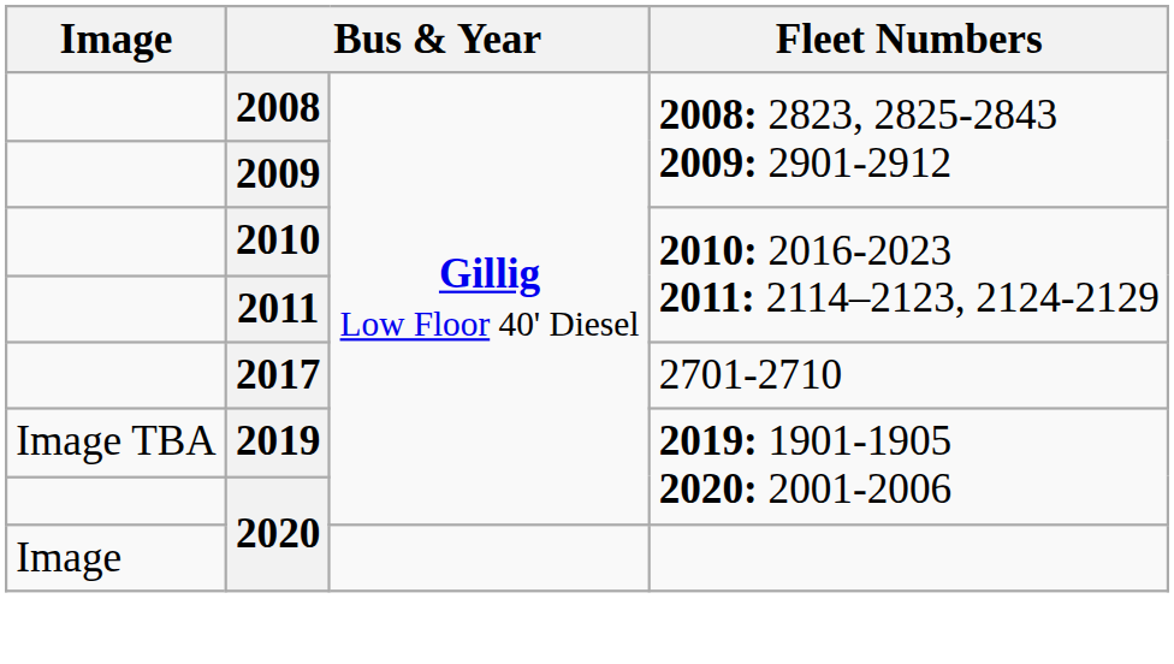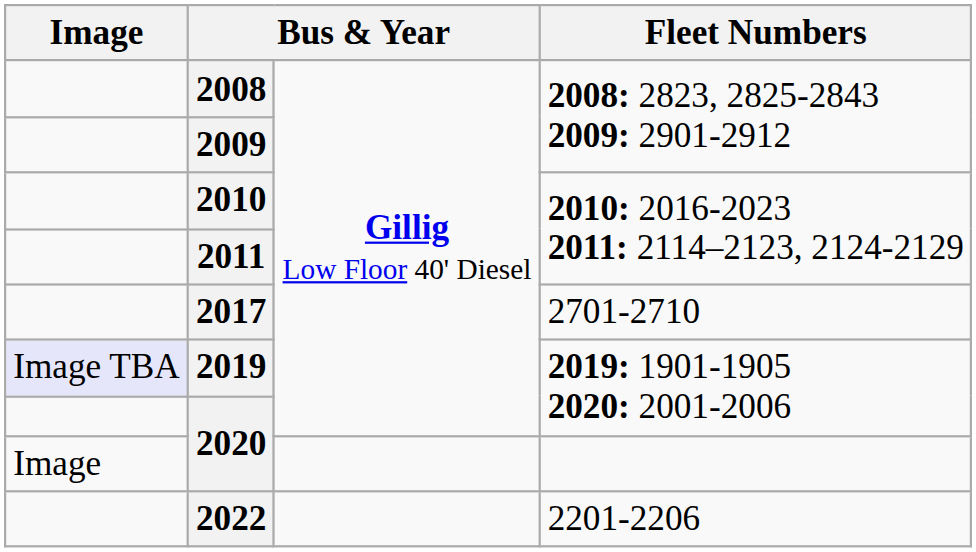2019 | Image: no background -> lavender background
+ row: 2022 | 2201-2206
